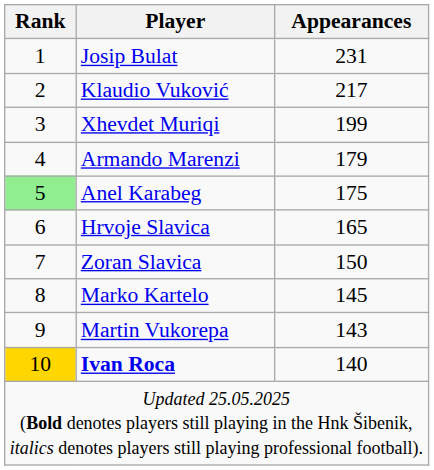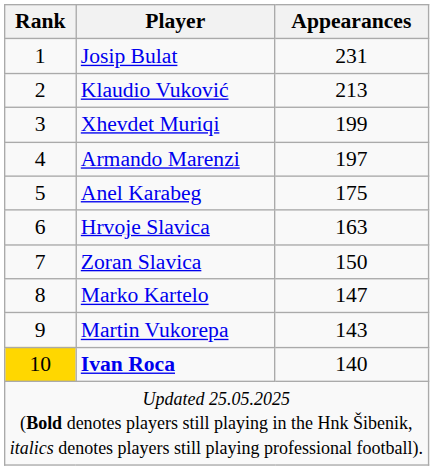Klaudio Vuković | Appearances: 217 -> 213
Armando Marenzi | Appearances: 179 -> 197
Anel Karabeg | Rank: lightgreen background -> no background
Hrvoje Slavica | Appearances: 165 -> 163
Marko Kartelo | Appearances: 145 -> 147
